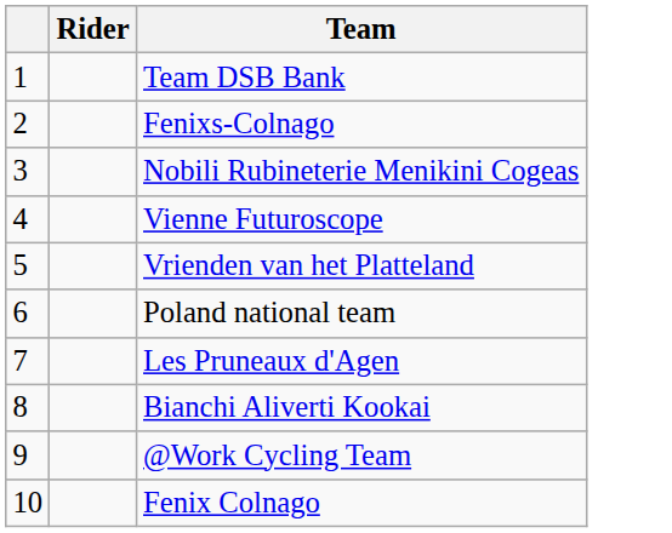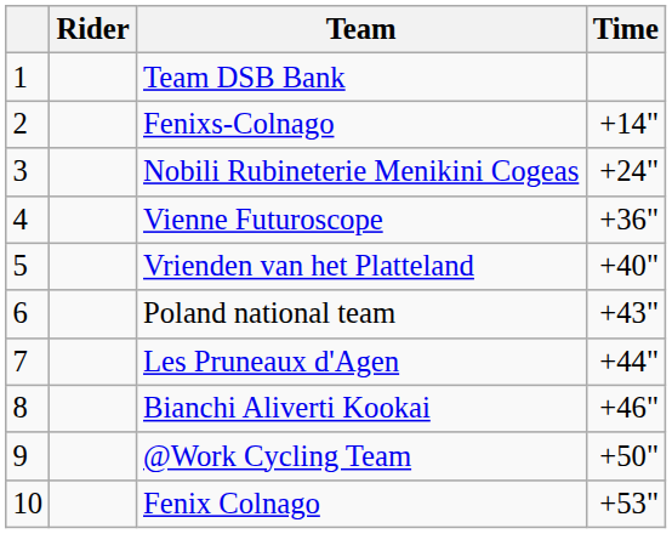+ column: Time | +14" | +24" | +36" | +40" | +43" | +44" | +46" | +50" | +53"
